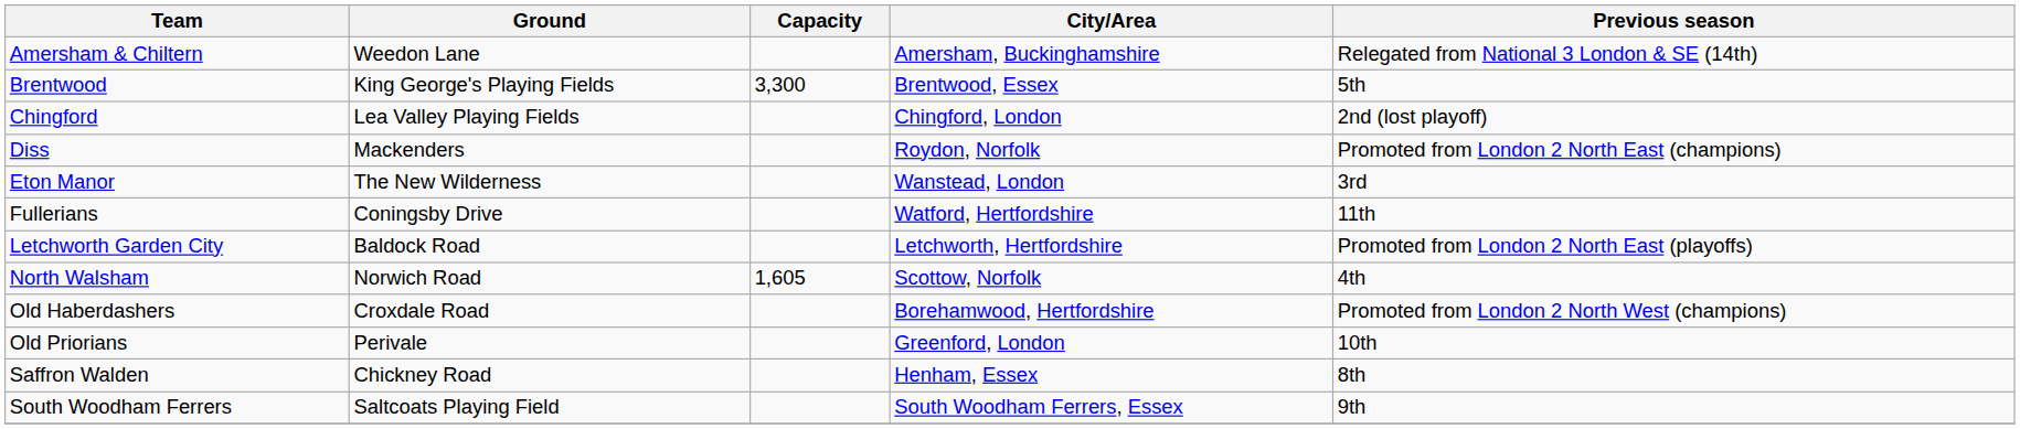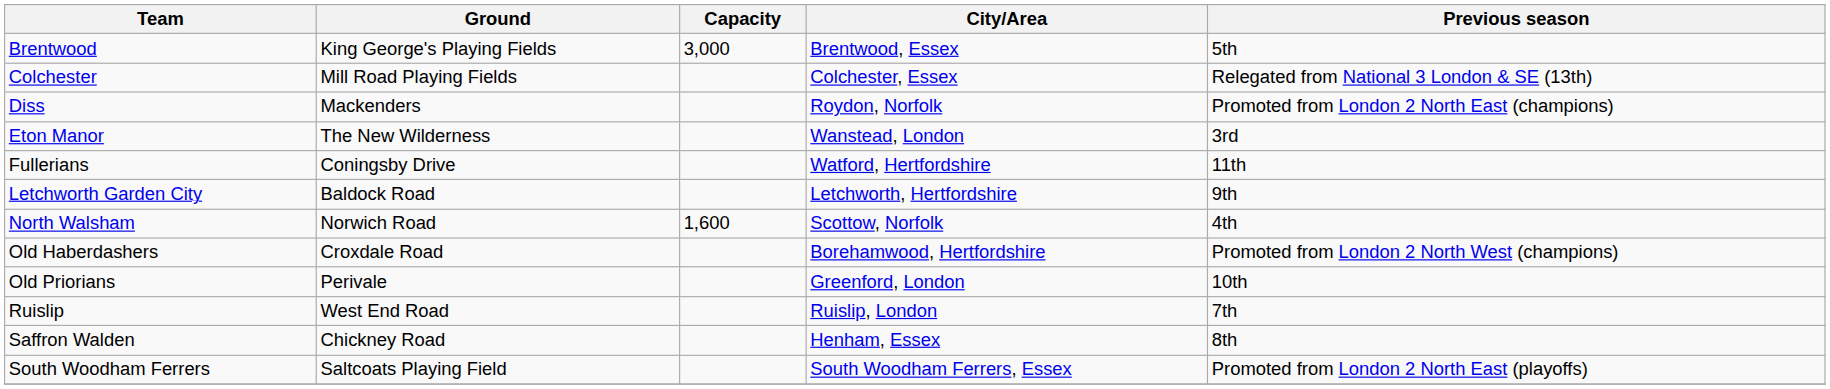- row: Amersham & Chiltern | Weedon Lane | Amersham, Buckinghamshire | Relegated from National 3 London & SE (14th)
Brentwood | Capacity: 3,300 -> 3,000
- row: Chingford | Lea Valley Playing Fields | Chingford, London | 2nd (lost playoff)
+ row: Colchester | Mill Road Playing Fields | Colchester, Essex | Relegated from National 3 London & SE (13th)
Letchworth Garden City | Previous season: Promoted from London 2 North East (playoffs) -> 9th
North Walsham | Capacity: 1,605 -> 1,600
+ row: Ruislip | West End Road | Ruislip, London | 7th
South Woodham Ferrers | Previous season: 9th -> Promoted from London 2 North East (playoffs)
